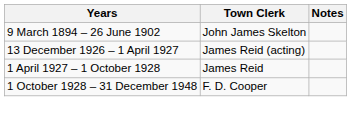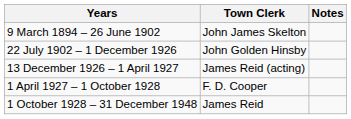+ row: 22 July 1902 – 1 December 1926 | John Golden Hinsby
1 April 1927 – 1 October 1928 | Town Clerk: James Reid -> F. D. Cooper
1 October 1928 – 31 December 1948 | Town Clerk: F. D. Cooper -> James Reid
